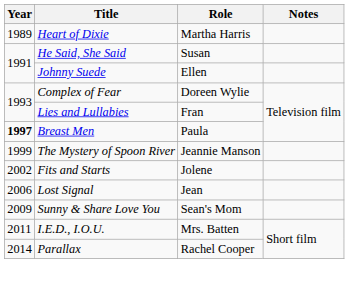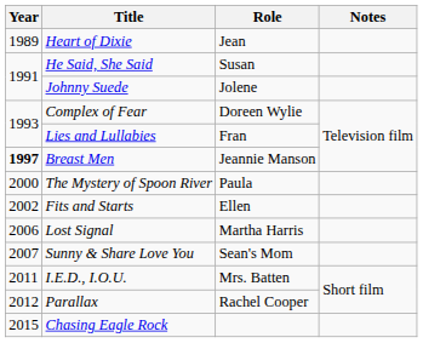Heart of Dixie | Role: Martha Harris -> Jean
Johnny Suede | Role: Ellen -> Jolene
Breast Men | Role: Paula -> Jeannie Manson
The Mystery of Spoon River | Year: 1999 -> 2000
The Mystery of Spoon River | Role: Jeannie Manson -> Paula
Fits and Starts | Role: Jolene -> Ellen
Lost Signal | Role: Jean -> Martha Harris
Sunny & Share Love You | Year: 2009 -> 2007
Parallax | Year: 2014 -> 2012
+ row: 2015 | Chasing Eagle Rock
